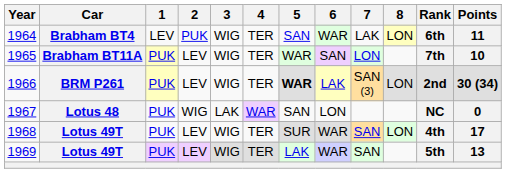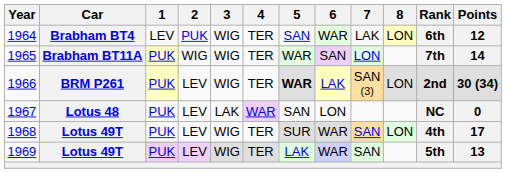1964 | Points: 11 -> 12
1965 | 2: LEV -> WIG
1965 | Points: 10 -> 14
1967 | 2: WIG -> LEV
